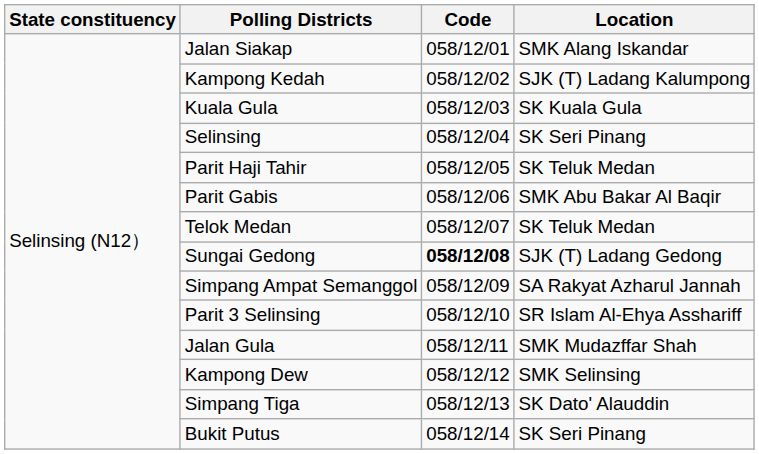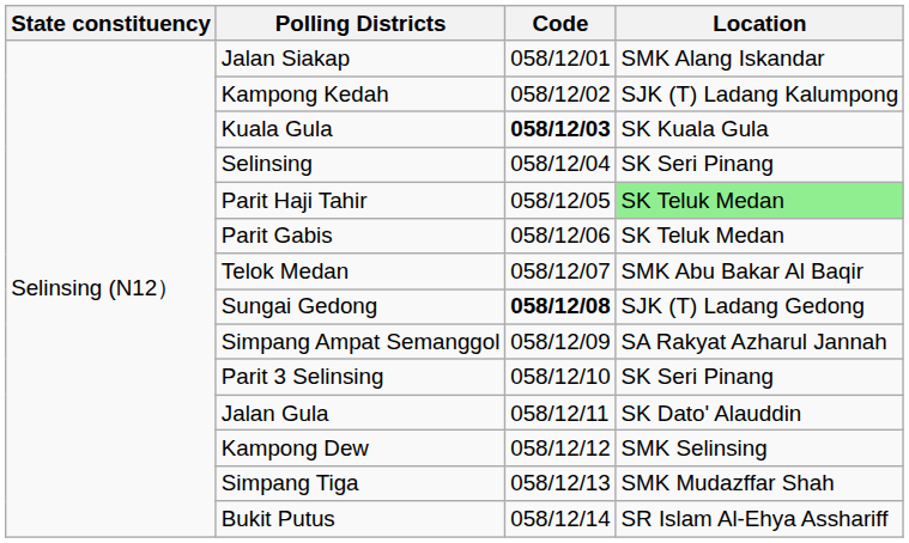Kuala Gula | Code: normal -> bold
Parit Haji Tahir | Location: no background -> lightgreen background
Parit Gabis | Location: SMK Abu Bakar Al Baqir -> SK Teluk Medan
Telok Medan | Location: SK Teluk Medan -> SMK Abu Bakar Al Baqir
Parit 3 Selinsing | Location: SR Islam Al-Ehya Asshariff -> SK Seri Pinang
Jalan Gula | Location: SMK Mudazffar Shah -> SK Dato' Alauddin
Simpang Tiga | Location: SK Dato' Alauddin -> SMK Mudazffar Shah
Bukit Putus | Location: SK Seri Pinang -> SR Islam Al-Ehya Asshariff
